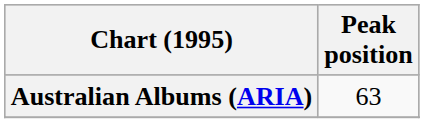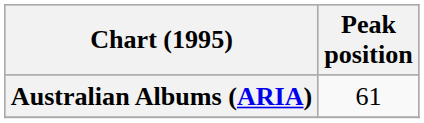Australian Albums (ARIA) | Peak position: 63 -> 61
